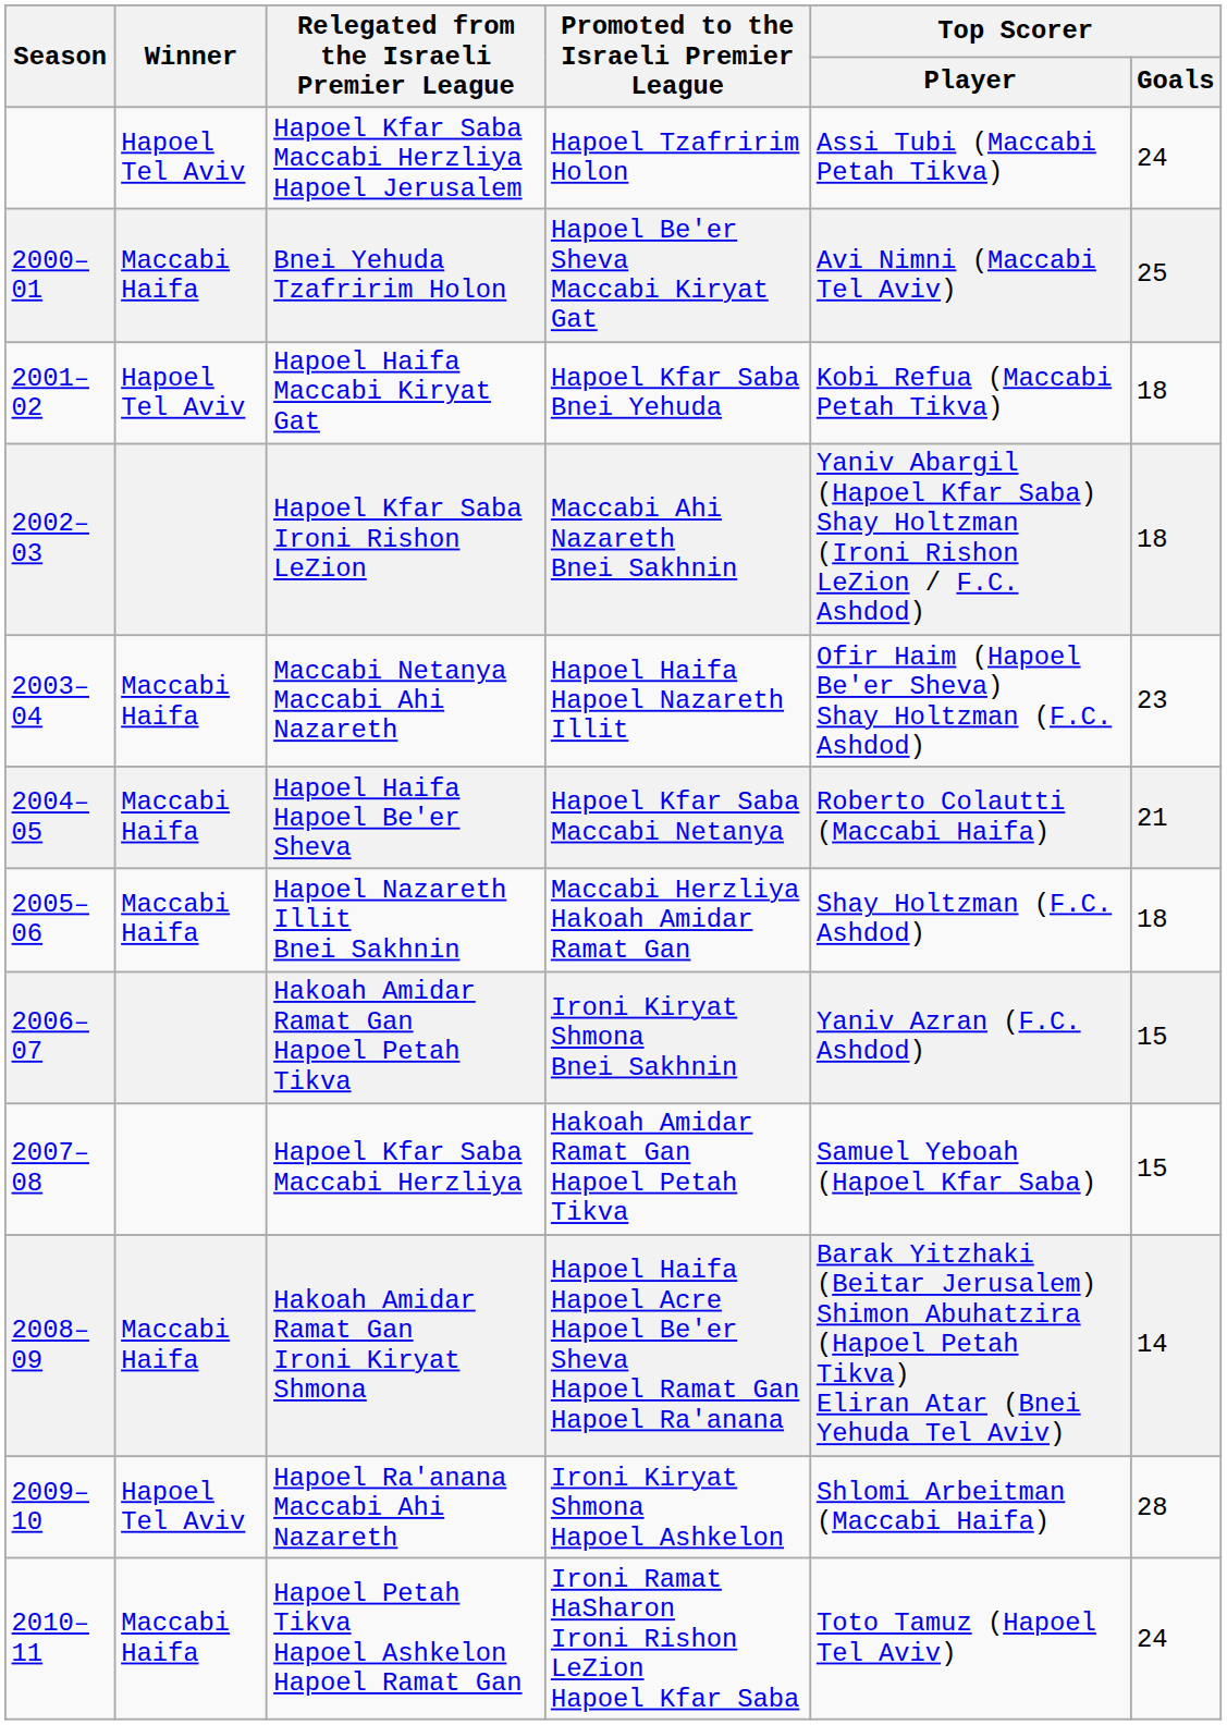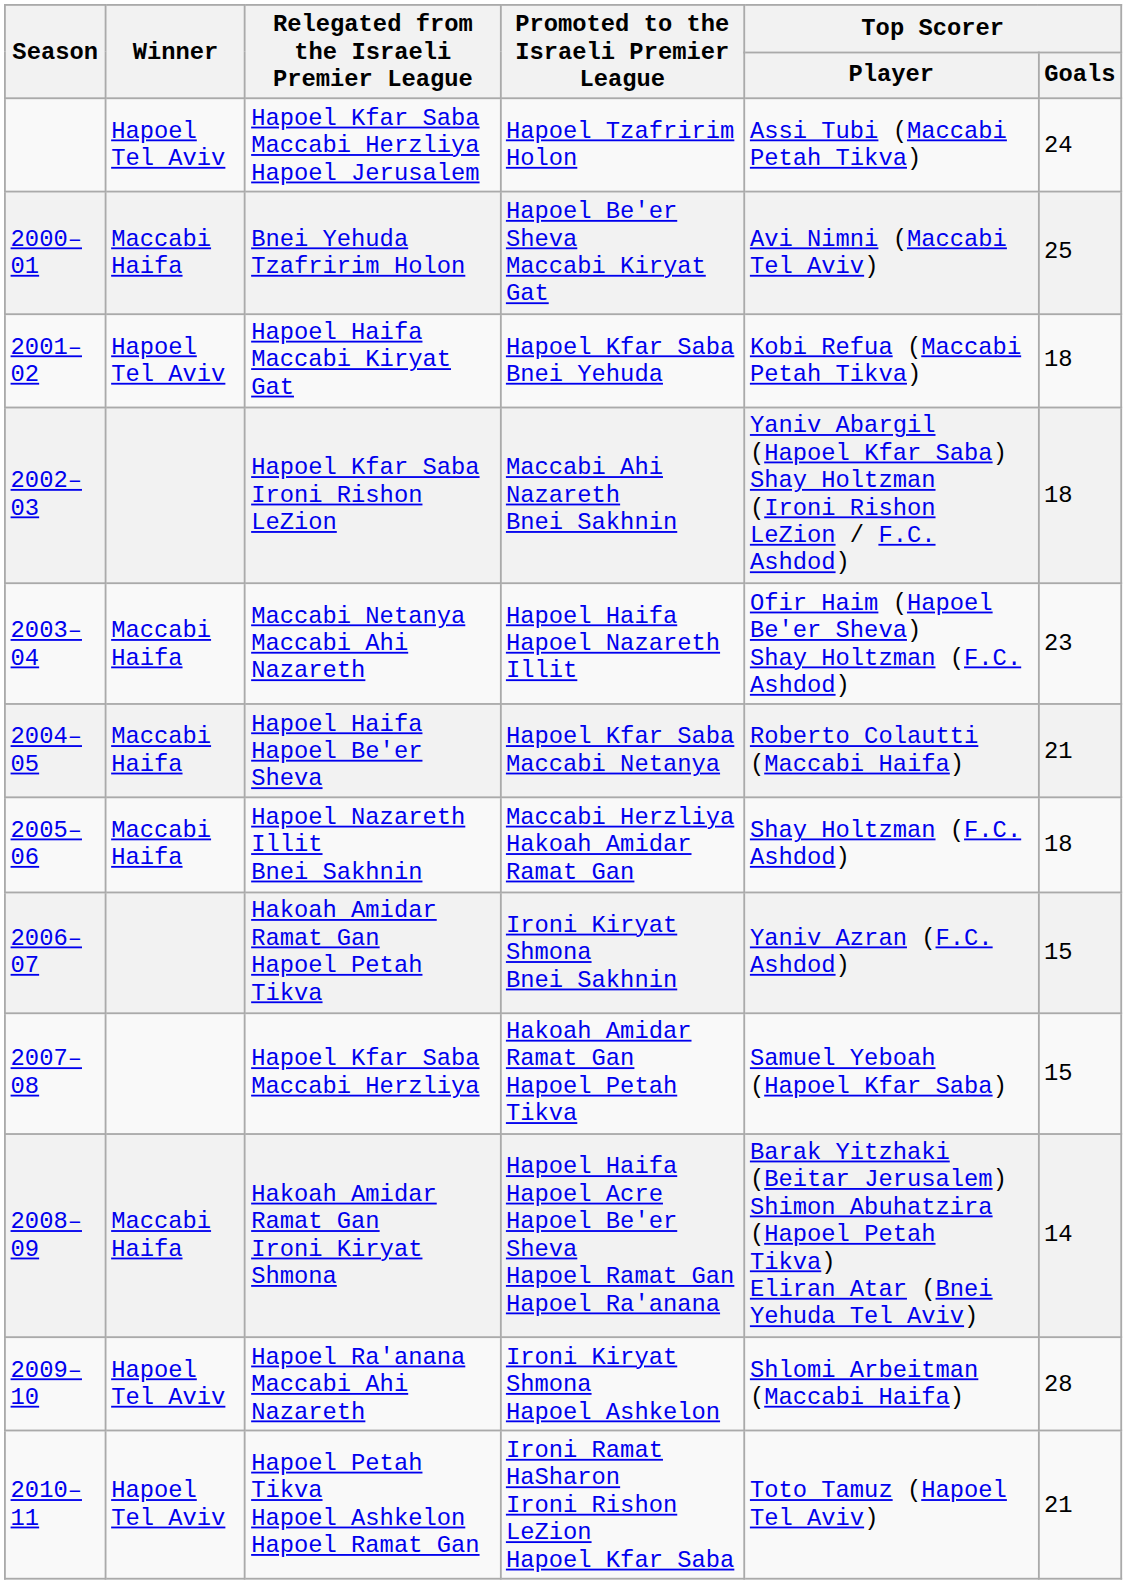Hapoel Petah Tikva Hapoel Ashkelon Hapoel Ramat Gan | Winner: Maccabi Haifa -> Hapoel Tel Aviv
Hapoel Petah Tikva Hapoel Ashkelon Hapoel Ramat Gan | Top Scorer / Goals: 24 -> 21
